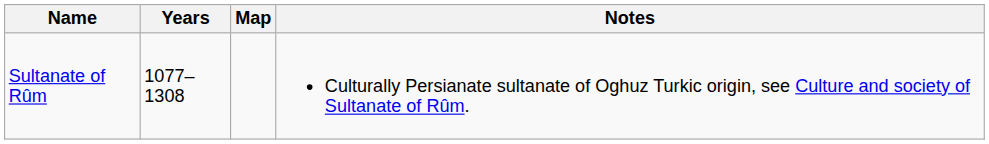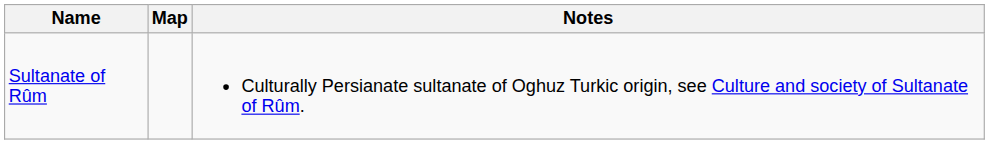- column: Years | 1077–1308
